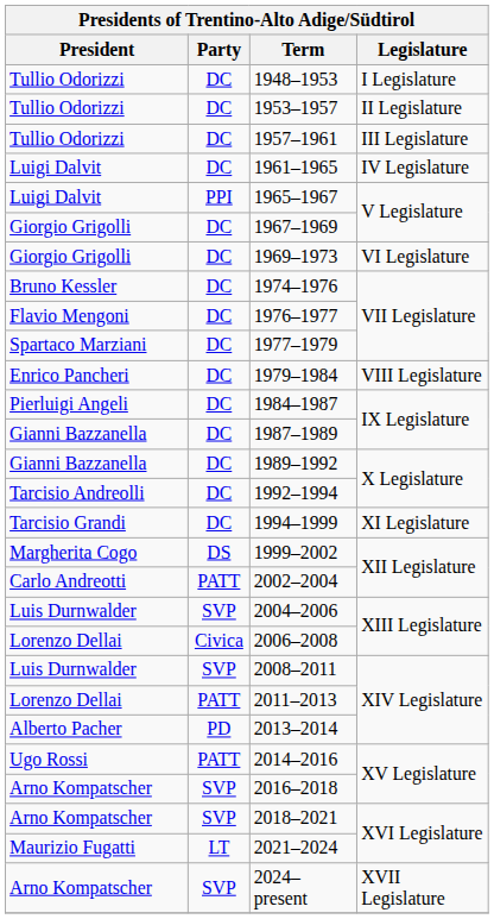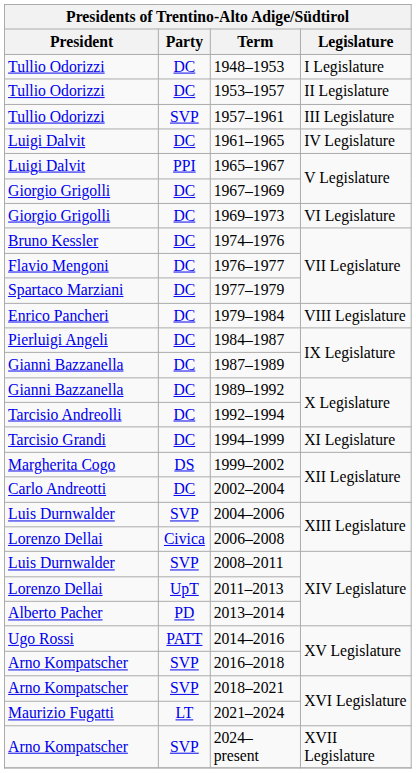1957–1961 | Party: DC -> SVP
2002–2004 | Party: PATT -> DC
2011–2013 | Party: PATT -> UpT
